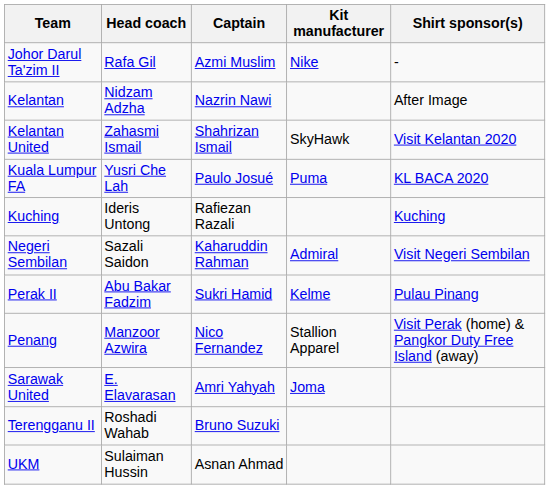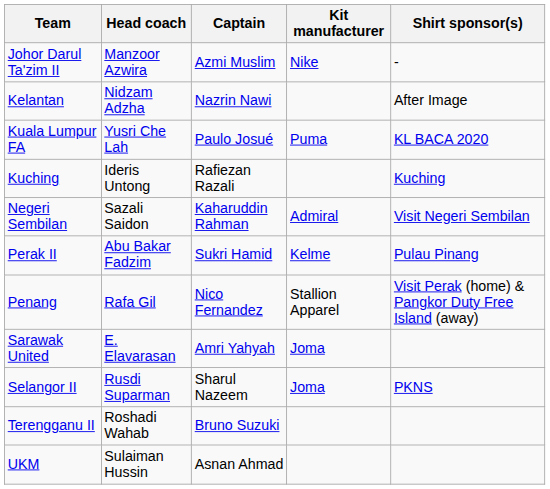Johor Darul Ta'zim II | Head coach: Rafa Gil -> Manzoor Azwira
- row: Kelantan United | Zahasmi Ismail | Shahrizan Ismail | SkyHawk | Visit Kelantan 2020
Penang | Head coach: Manzoor Azwira -> Rafa Gil
+ row: Selangor II | Rusdi Suparman | Sharul Nazeem | Joma | PKNS
